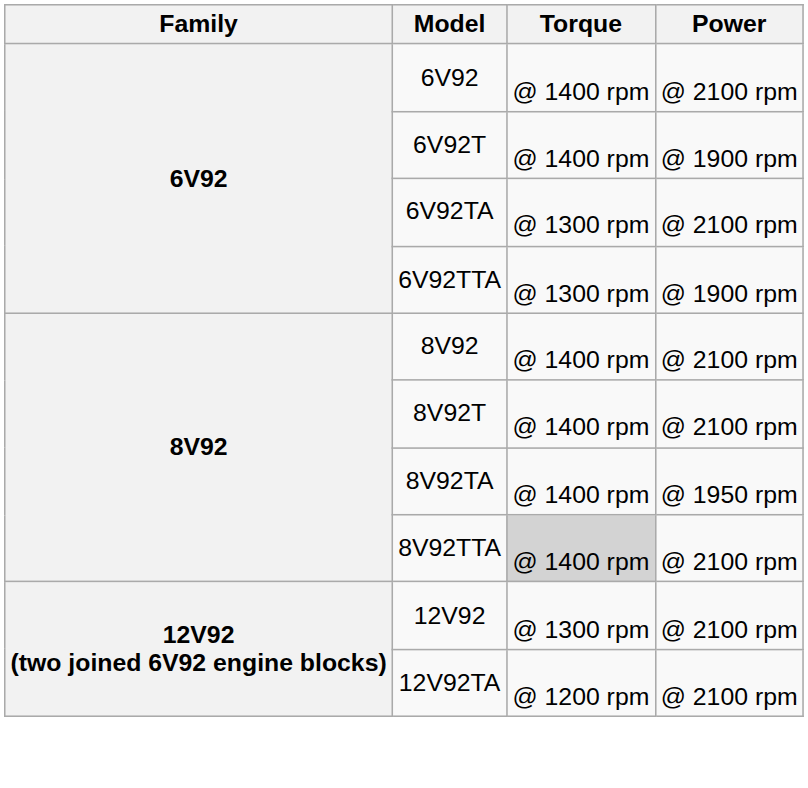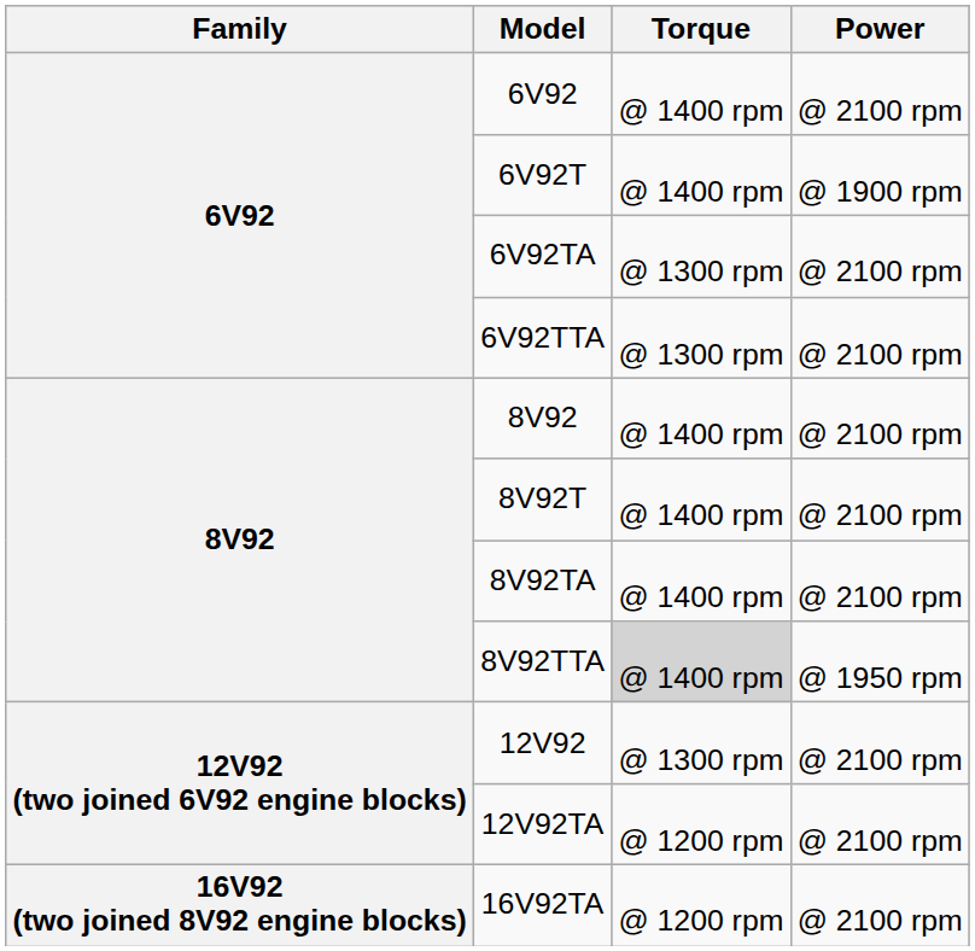6V92TTA | Power: @ 1900 rpm -> @ 2100 rpm
8V92TA | Power: @ 1950 rpm -> @ 2100 rpm
8V92TTA | Power: @ 2100 rpm -> @ 1950 rpm
+ row: 16V92 (two joined 8V92 engine blocks) | 16V92TA | @ 1200 rpm | @ 2100 rpm
